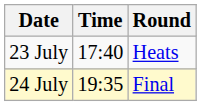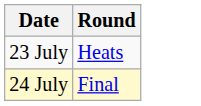- column: Time | 17:40 | 19:35
